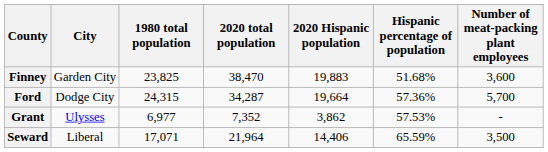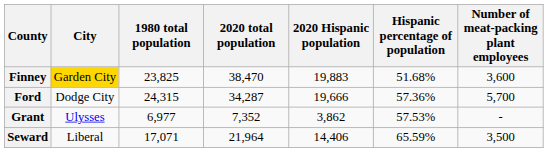Finney | City: no background -> gold background
Ford | 2020 Hispanic population: 19,664 -> 19,666
